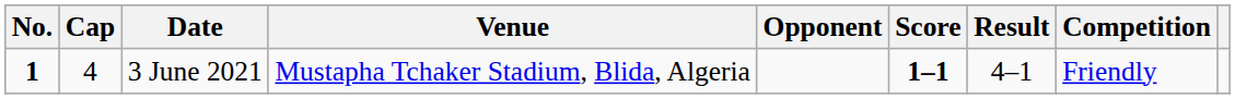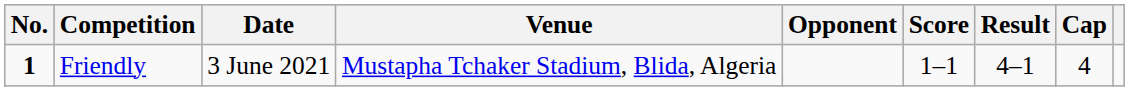columns swapped: Cap <-> Competition
3 June 2021 | Score: bold -> normal
